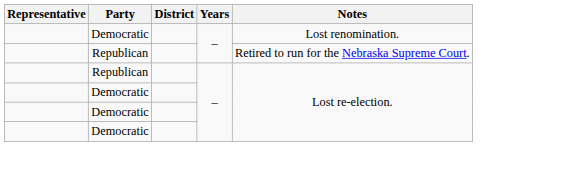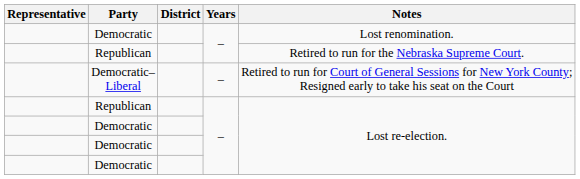+ row: Democratic– Liberal | – | Retired to run for Court of General Sessions for New York County; Resigned early to take his seat on the Court
